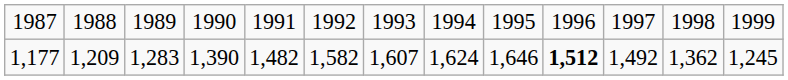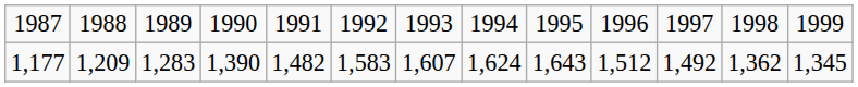1,177 | column 6: 1,582 -> 1,583
1,177 | column 9: 1,646 -> 1,643
1,177 | column 10: bold -> normal
1,177 | column 13: 1,245 -> 1,345
